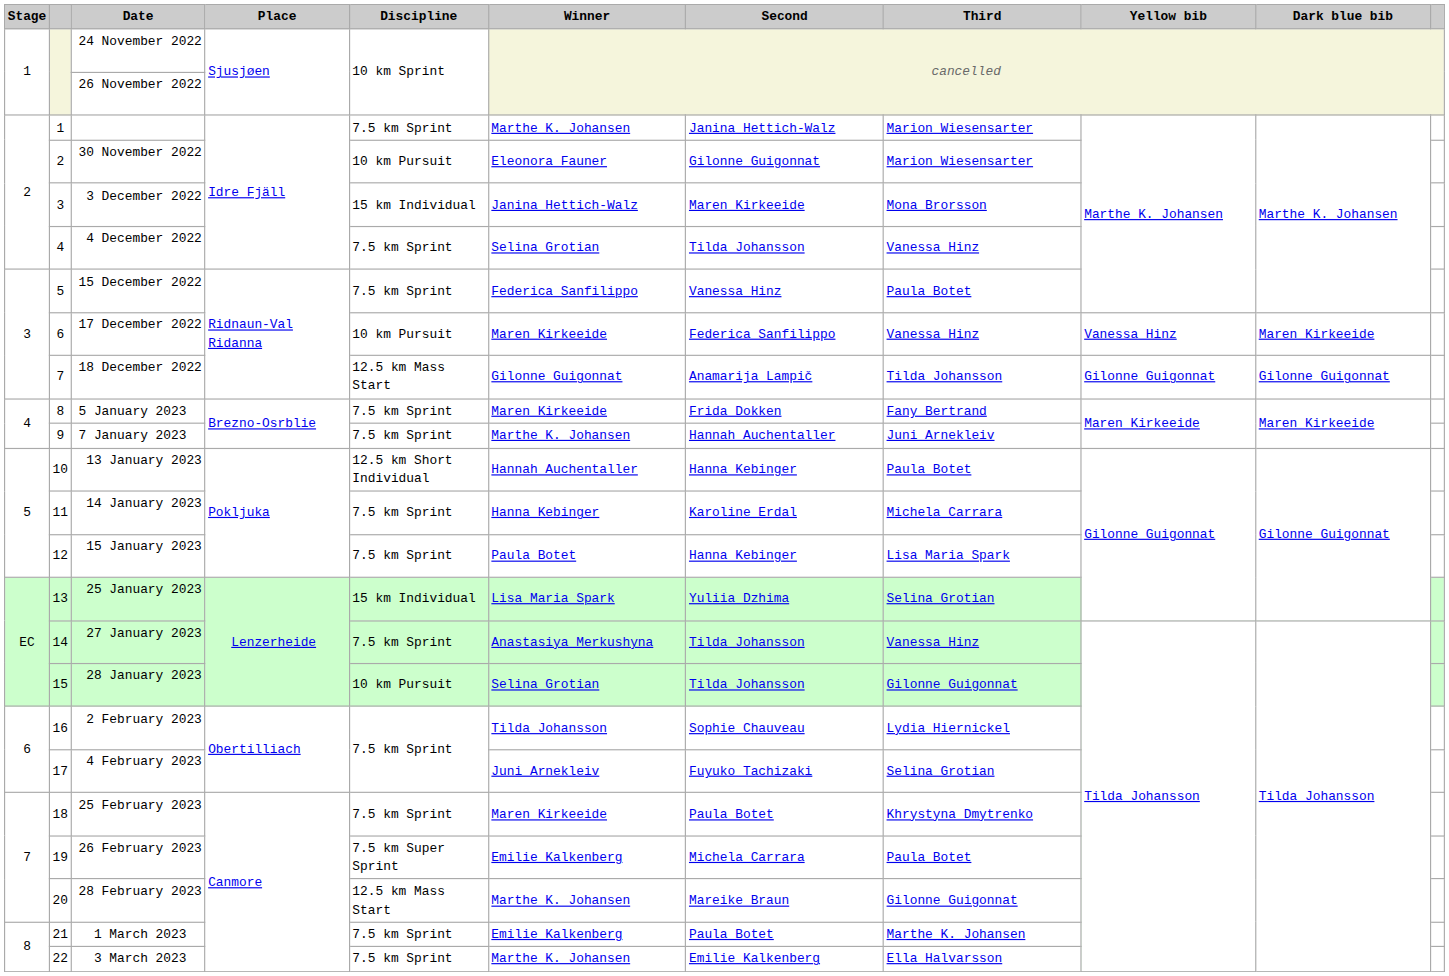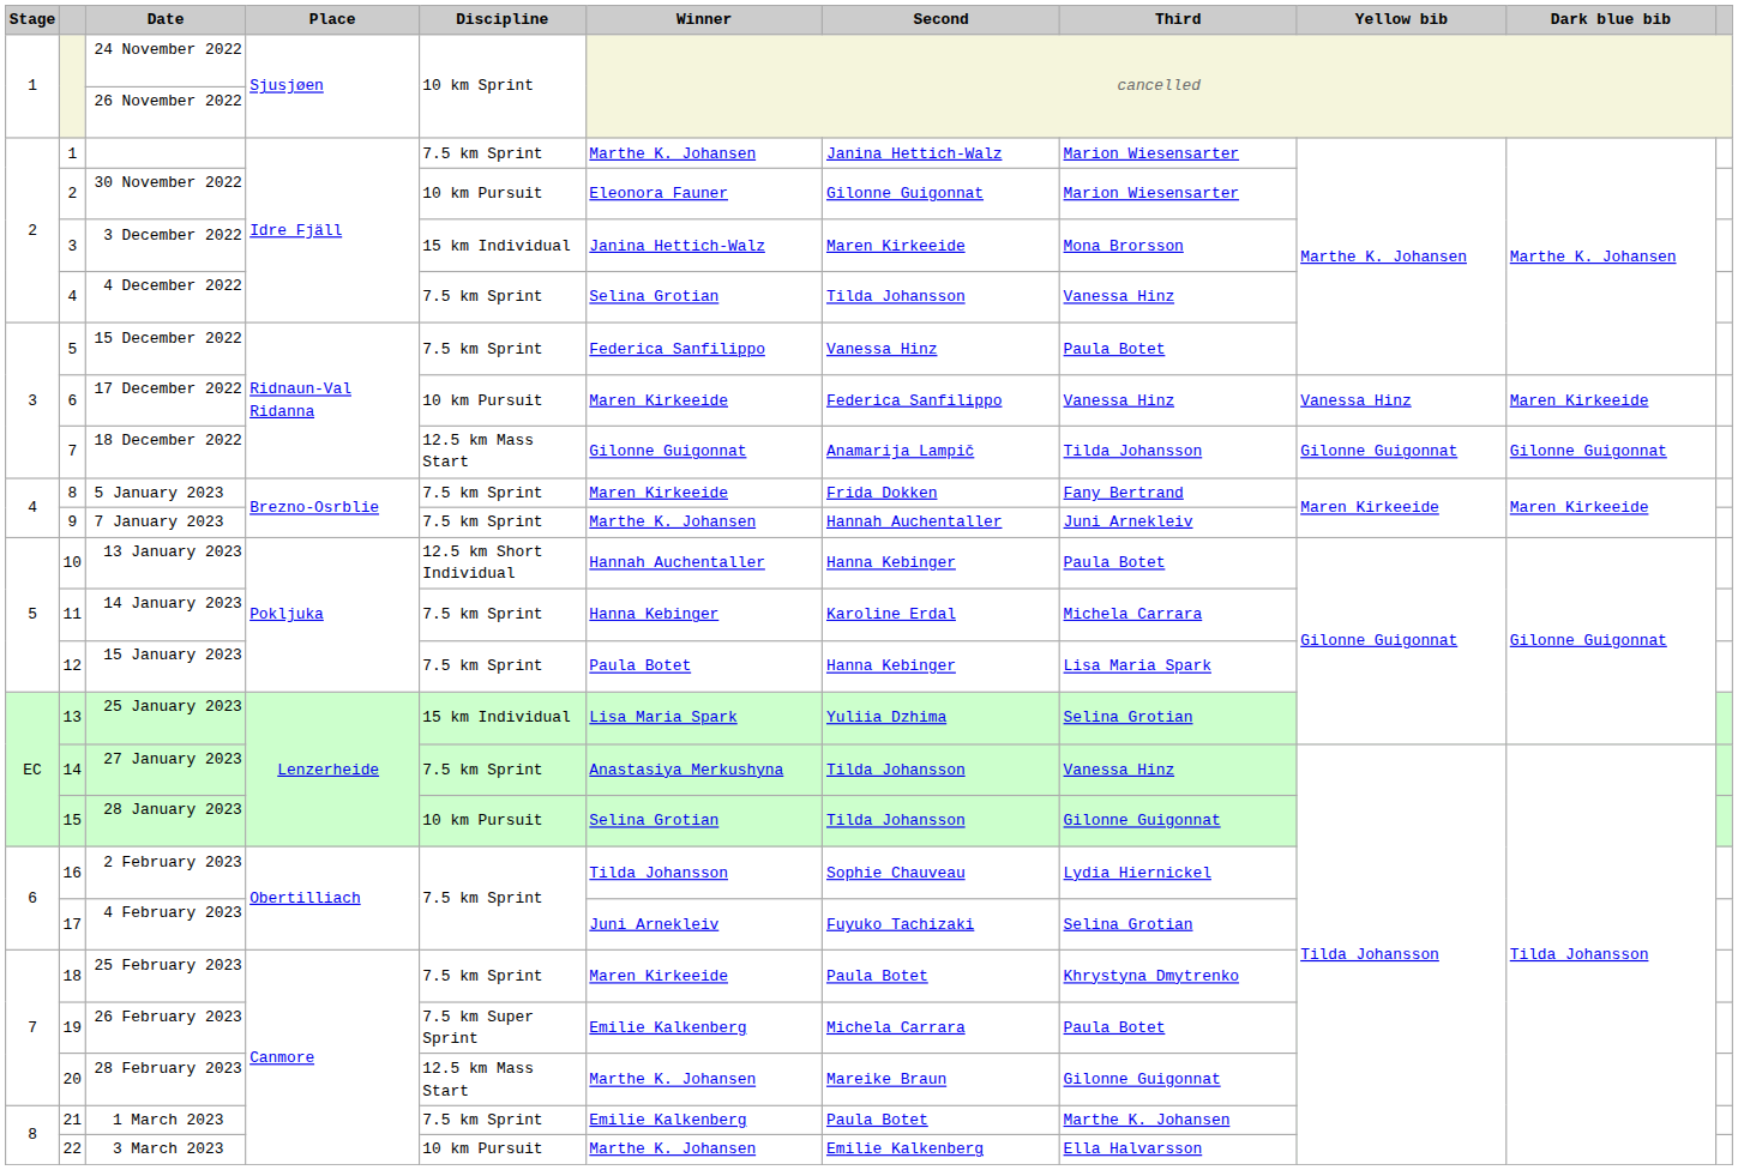3 March 2023 | Discipline: 7.5 km Sprint -> 10 km Pursuit
